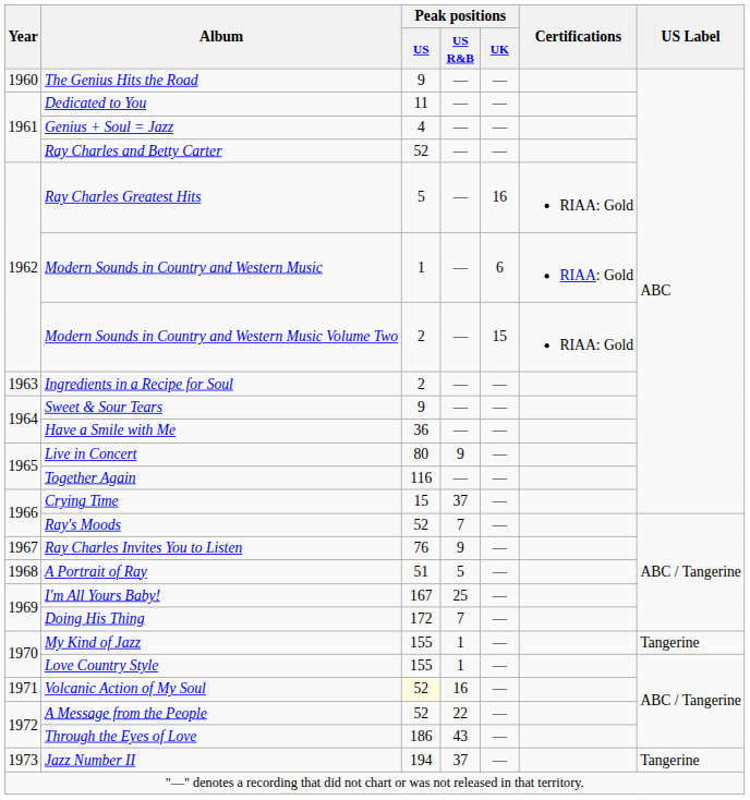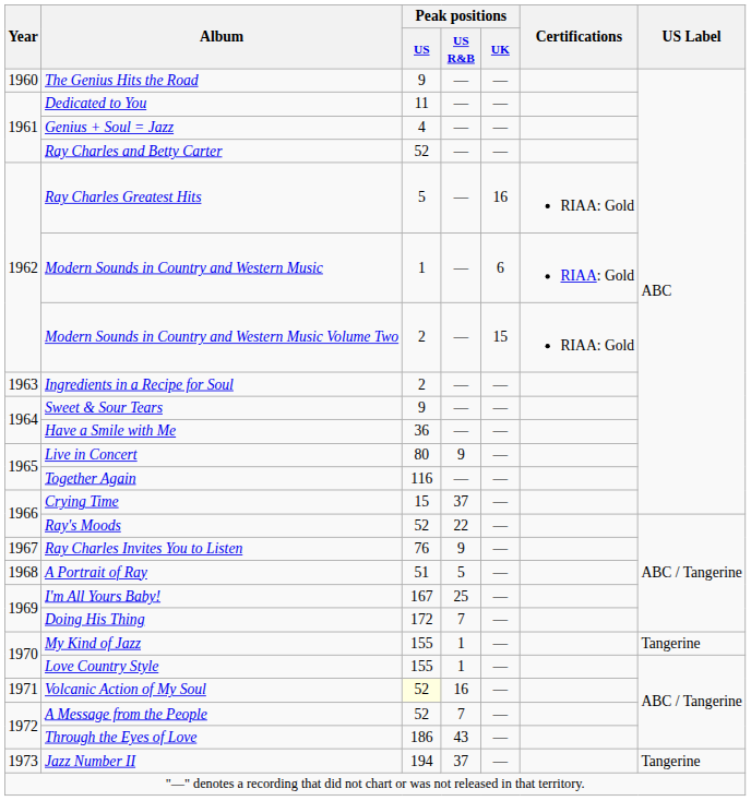Ray's Moods | Peak positions / US R&B: 7 -> 22
A Message from the People | Peak positions / US R&B: 22 -> 7
